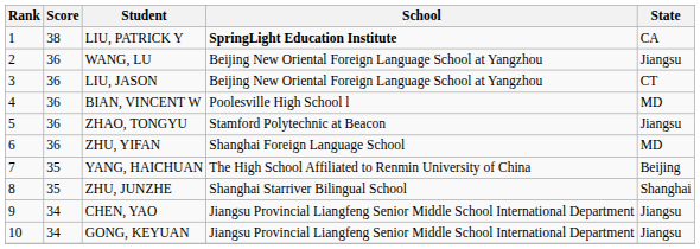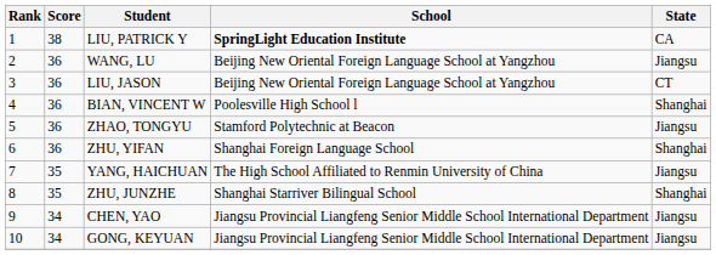BIAN, VINCENT W | State: MD -> Shanghai
ZHU, YIFAN | State: MD -> Shanghai
YANG, HAICHUAN | State: Beijing -> Jiangsu
